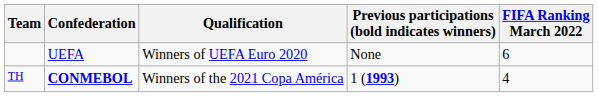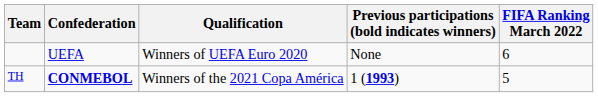TH | FIFA Ranking March 2022: 4 -> 5
